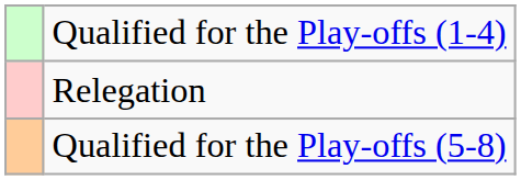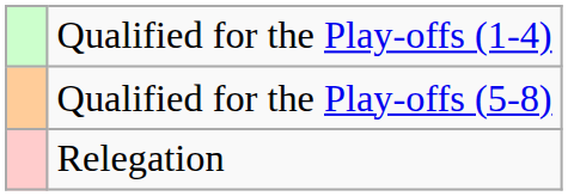rows swapped: Qualified for the Play-offs (5-8) <-> Relegation
